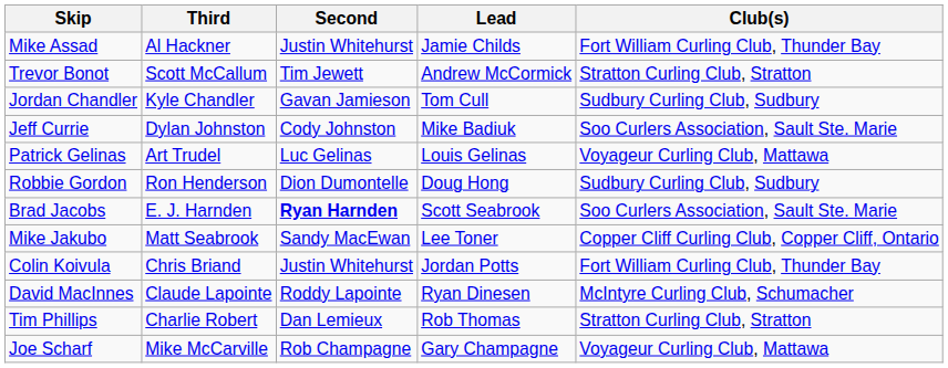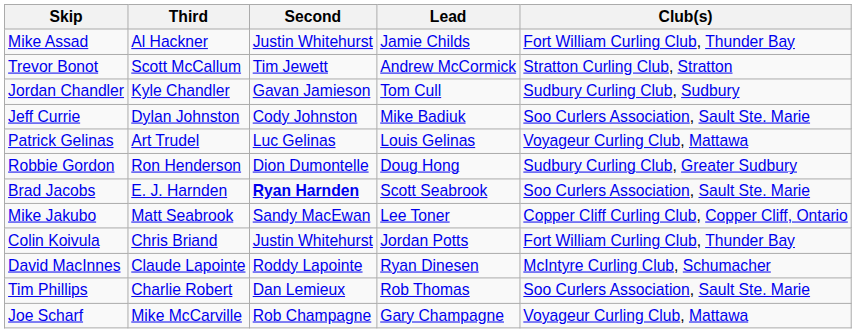Robbie Gordon | Club(s): Sudbury Curling Club, Sudbury -> Sudbury Curling Club, Greater Sudbury
Tim Phillips | Club(s): Stratton Curling Club, Stratton -> Soo Curlers Association, Sault Ste. Marie
